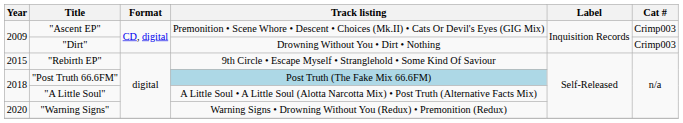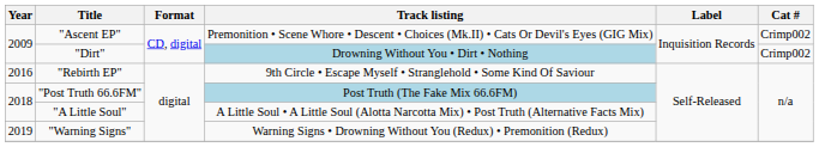"Ascent EP" | Cat #: Crimp003 -> Crimp002
"Dirt" | Track listing: no background -> lightblue background
"Dirt" | Cat #: Crimp003 -> Crimp002
"Rebirth EP" | Year: 2015 -> 2016
"Warning Signs" | Year: 2020 -> 2019
